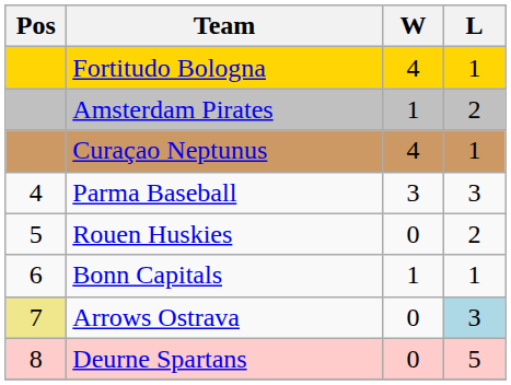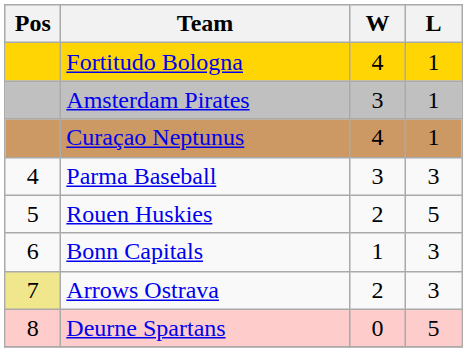Amsterdam Pirates | W: 1 -> 3
Amsterdam Pirates | L: 2 -> 1
Rouen Huskies | W: 0 -> 2
Rouen Huskies | L: 2 -> 5
Bonn Capitals | L: 1 -> 3
Arrows Ostrava | W: 0 -> 2
Arrows Ostrava | L: lightblue background -> no background
